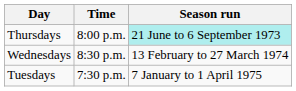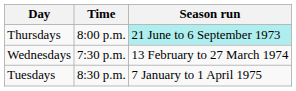Wednesdays | Time: 8:30 p.m. -> 7:30 p.m.
Tuesdays | Time: 7:30 p.m. -> 8:30 p.m.
